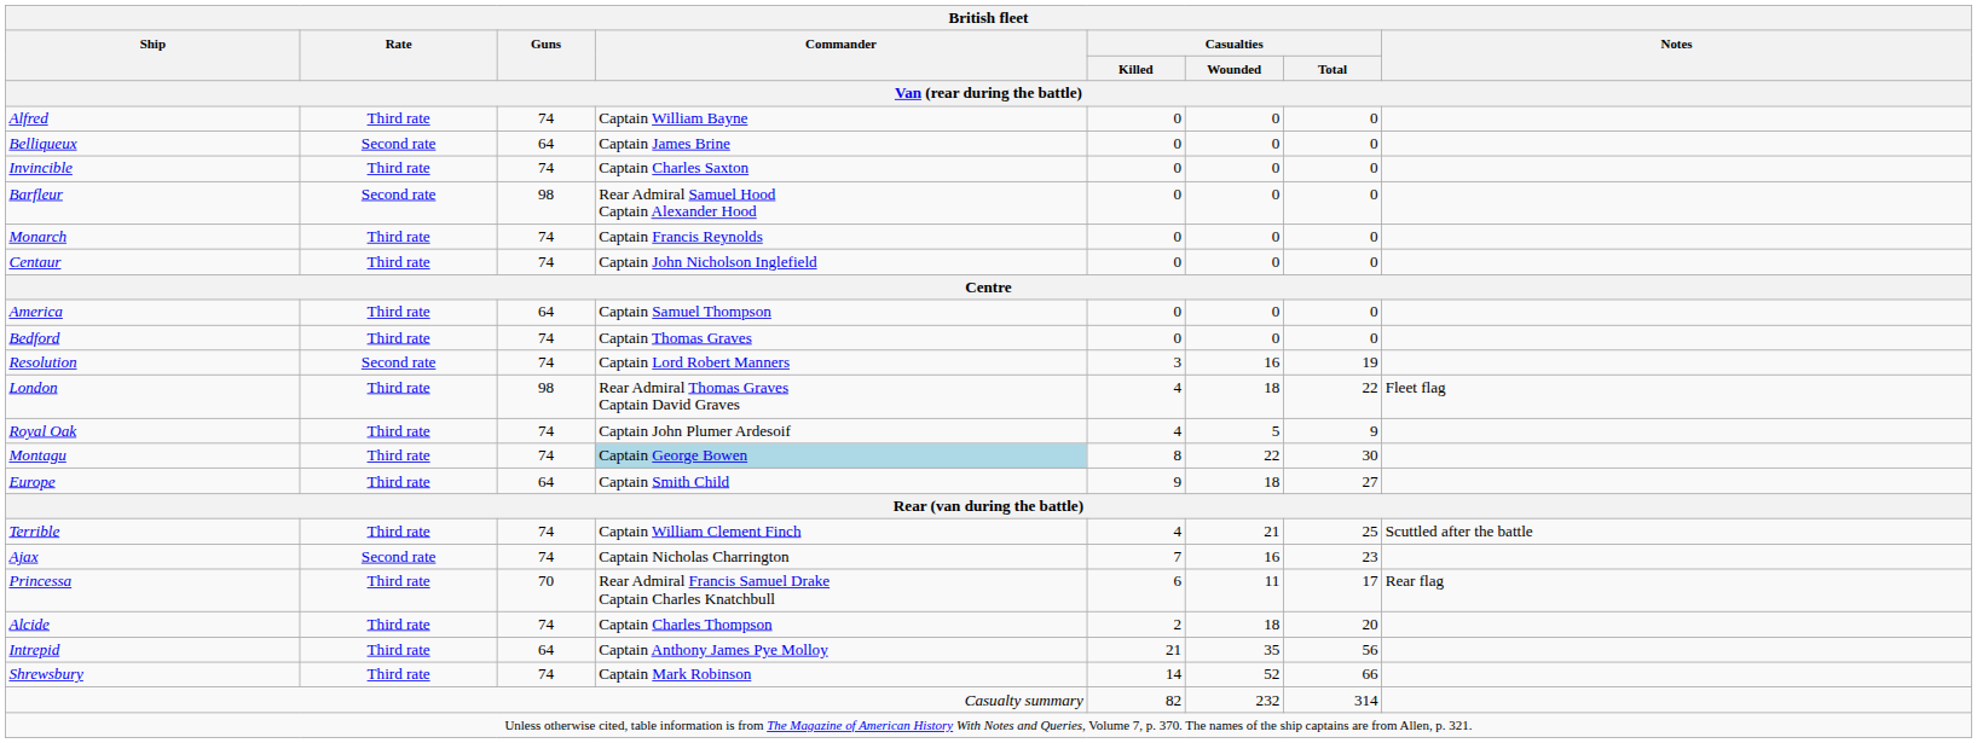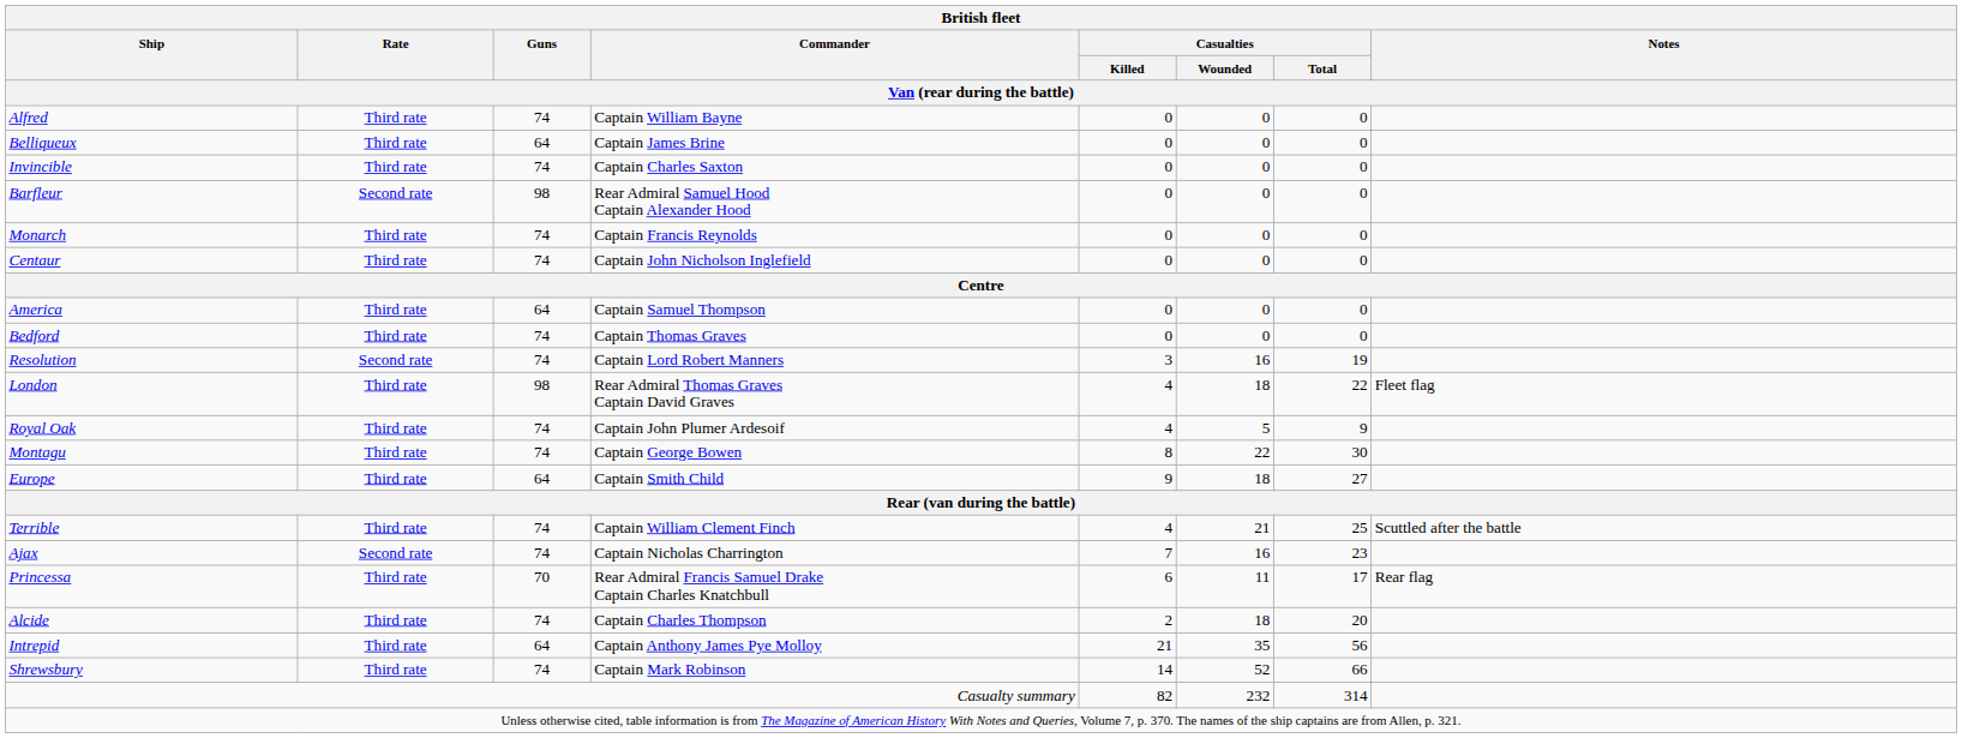Belliqueux | Rate: Second rate -> Third rate
Montagu | Commander: lightblue background -> no background
